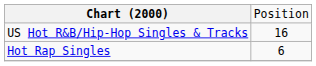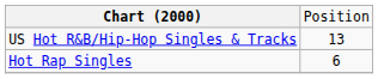US Hot R&B/Hip-Hop Singles & Tracks | column 2: 16 -> 13
